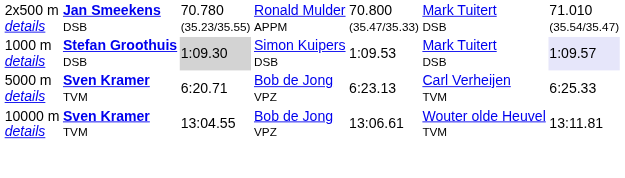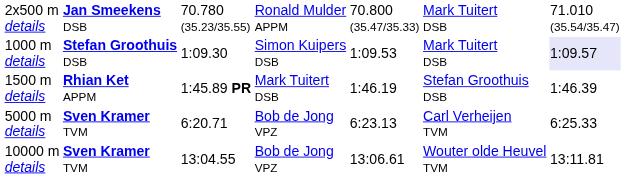1000 m details | column 3: lightgrey background -> no background
+ row: 1500 m details | Rhian Ket APPM | 1:45.89 PR | Mark Tuitert DSB | 1:46.19 | Stefan Groothuis DSB | 1:46.39
